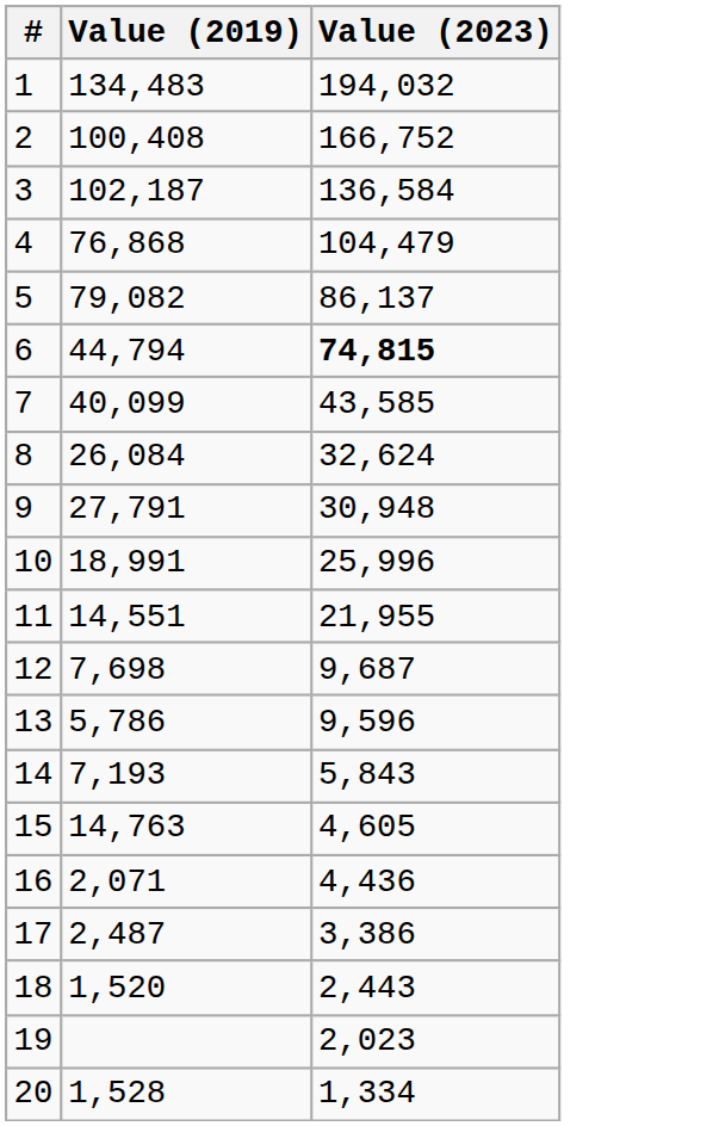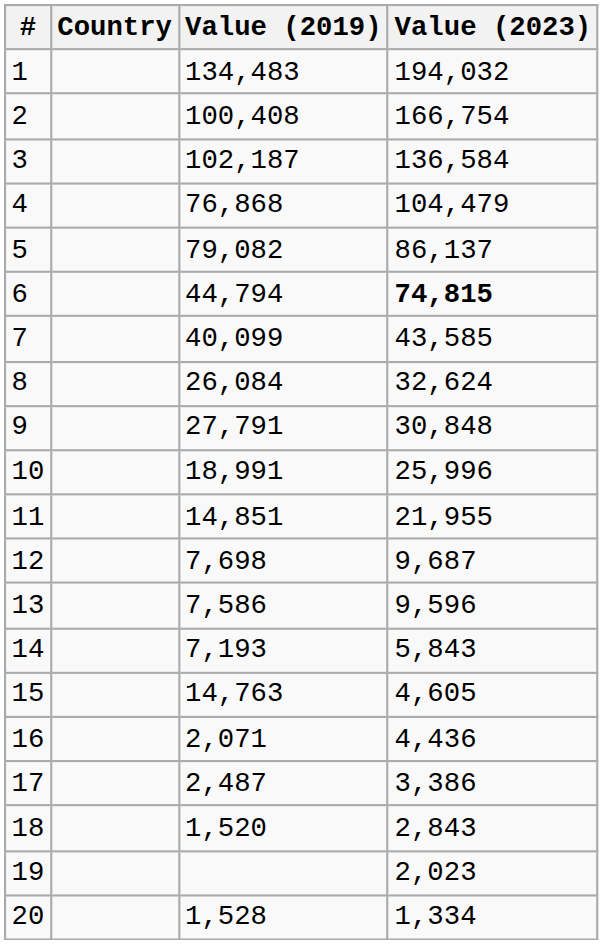+ column: Country
2 | Value (2023): 166,752 -> 166,754
9 | Value (2023): 30,948 -> 30,848
11 | Value (2019): 14,551 -> 14,851
13 | Value (2019): 5,786 -> 7,586
18 | Value (2023): 2,443 -> 2,843
